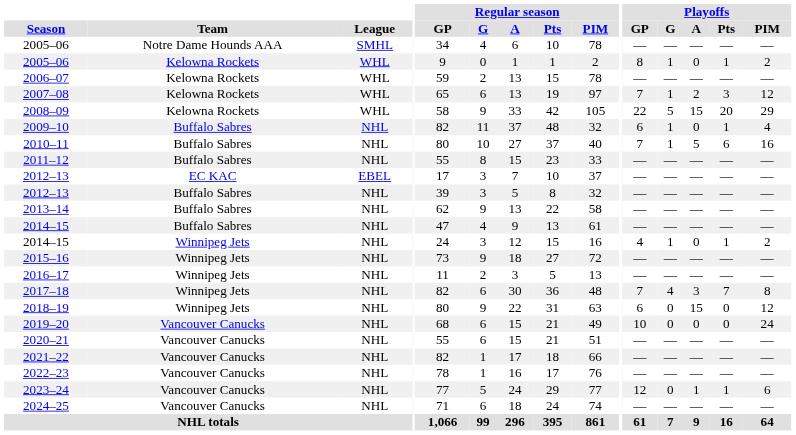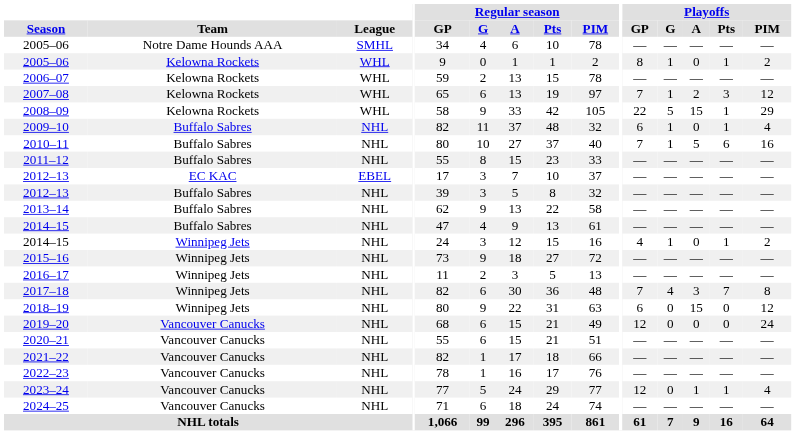2008–09 | Playoffs / Pts: 20 -> 1
2019–20 | Playoffs / GP: 10 -> 12
2023–24 | Playoffs / PIM: 6 -> 4
